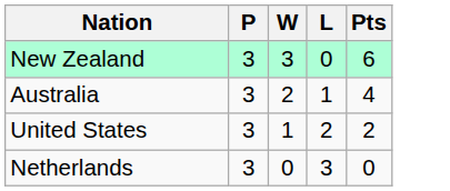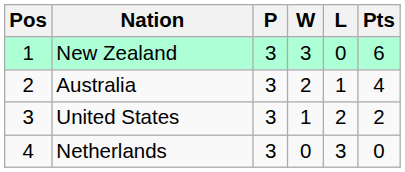+ column: Pos | 1 | 2 | 3 | 4
